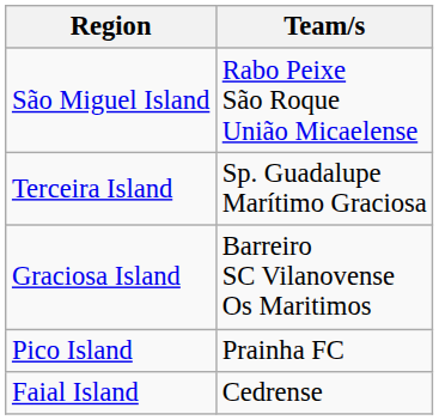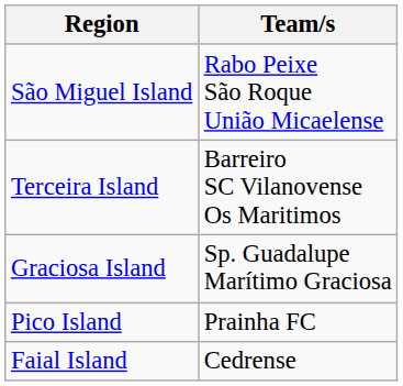Terceira Island | Team/s: Sp. Guadalupe Marítimo Graciosa -> Barreiro SC Vilanovense Os Maritimos
Graciosa Island | Team/s: Barreiro SC Vilanovense Os Maritimos -> Sp. Guadalupe Marítimo Graciosa
